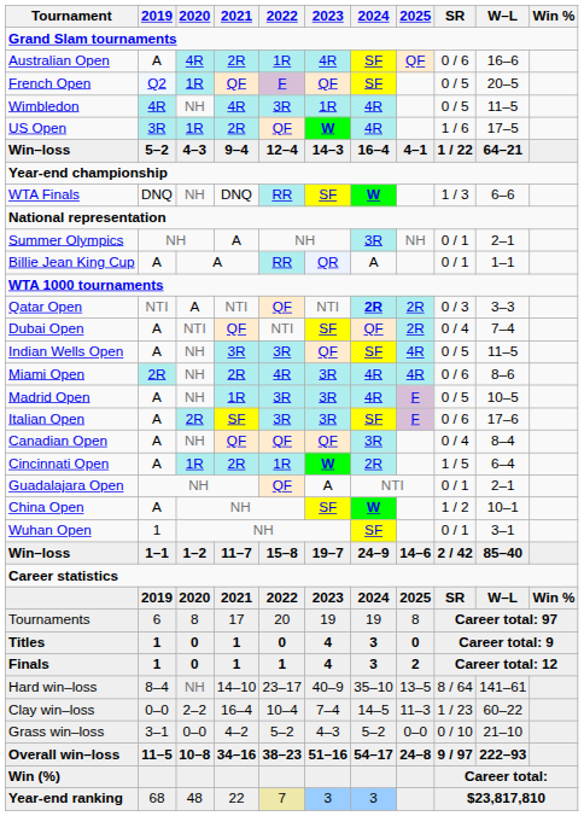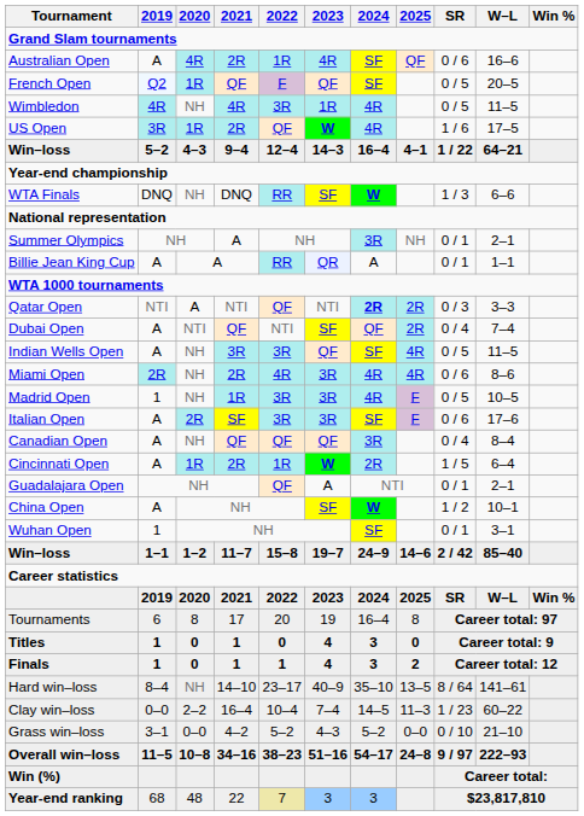Madrid Open | 2019: A -> 1
Tournaments | 2024: 19 -> 16–4
